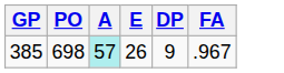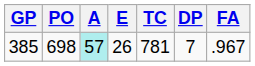+ column: TC | 781
385 | DP: 9 -> 7
